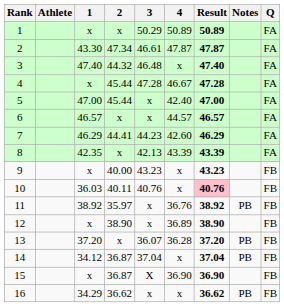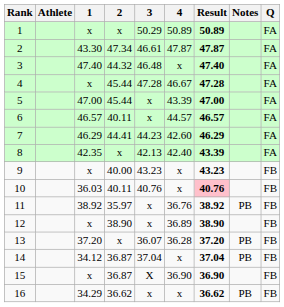5 | 4: 42.40 -> 43.39
6 | 2: x -> 40.11
8 | 4: 43.39 -> 42.40
